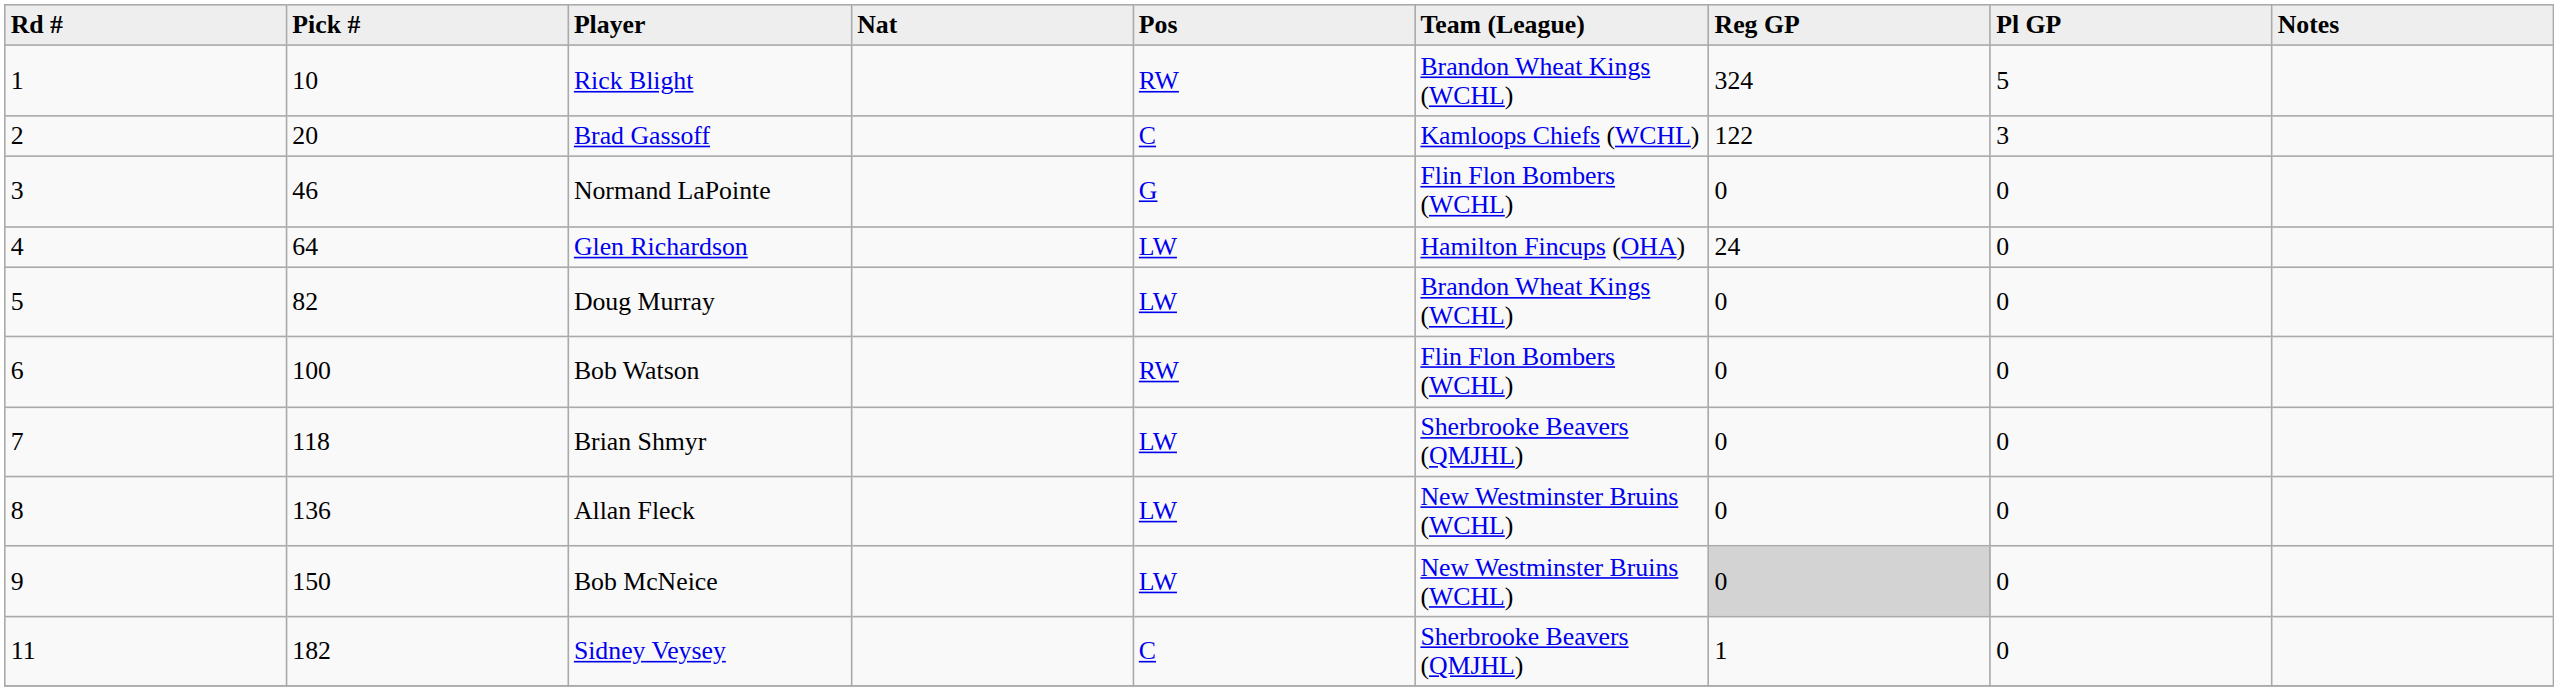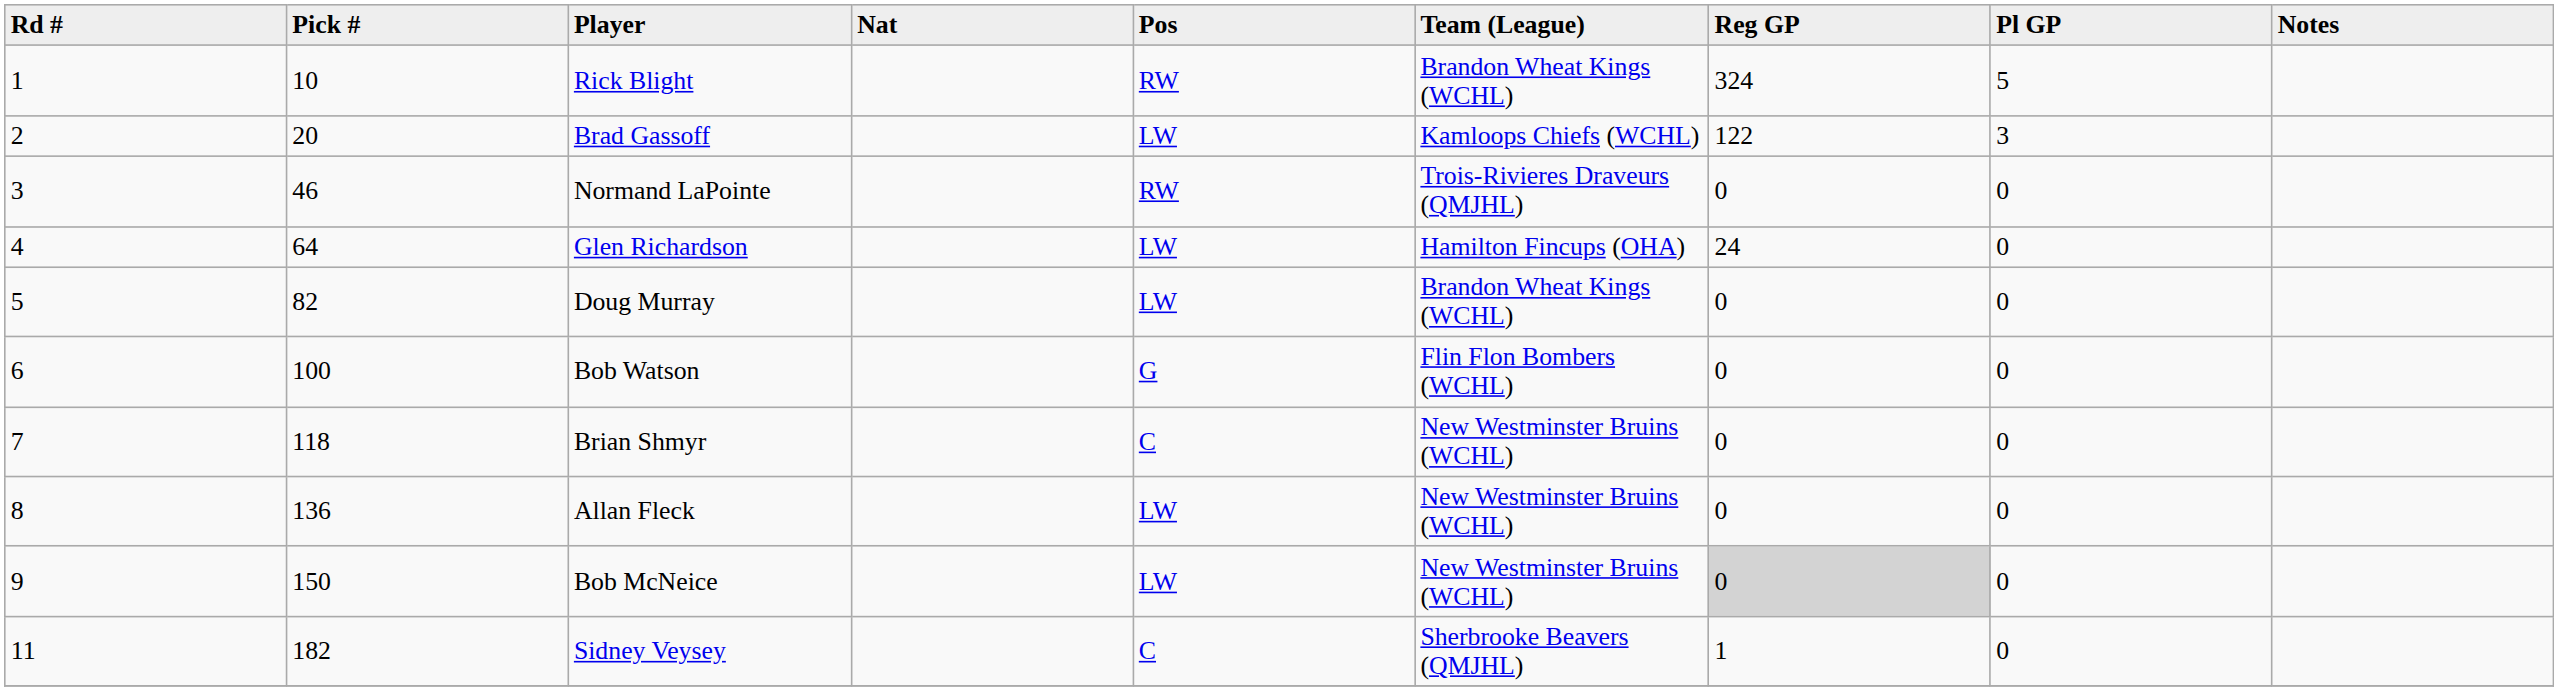Brad Gassoff | Pos: C -> LW
Normand LaPointe | Pos: G -> RW
Normand LaPointe | Team (League): Flin Flon Bombers (WCHL) -> Trois-Rivieres Draveurs (QMJHL)
Bob Watson | Pos: RW -> G
Brian Shmyr | Pos: LW -> C
Brian Shmyr | Team (League): Sherbrooke Beavers (QMJHL) -> New Westminster Bruins (WCHL)
